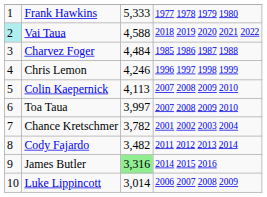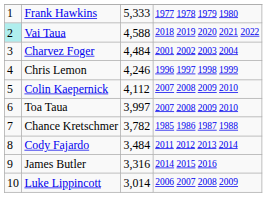Charvez Foger | column 4: 1985 1986 1987 1988 -> 2001 2002 2003 2004
Colin Kaepernick | column 3: 4,113 -> 4,112
Chance Kretschmer | column 4: 2001 2002 2003 2004 -> 1985 1986 1987 1988
Cody Fajardo | column 3: 3,482 -> 3,484
James Butler | column 3: lightgreen background -> no background
